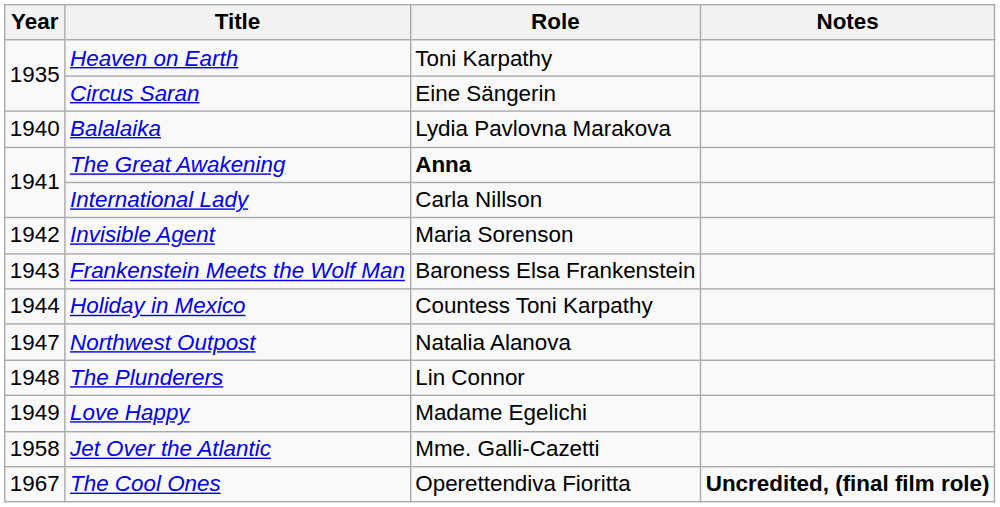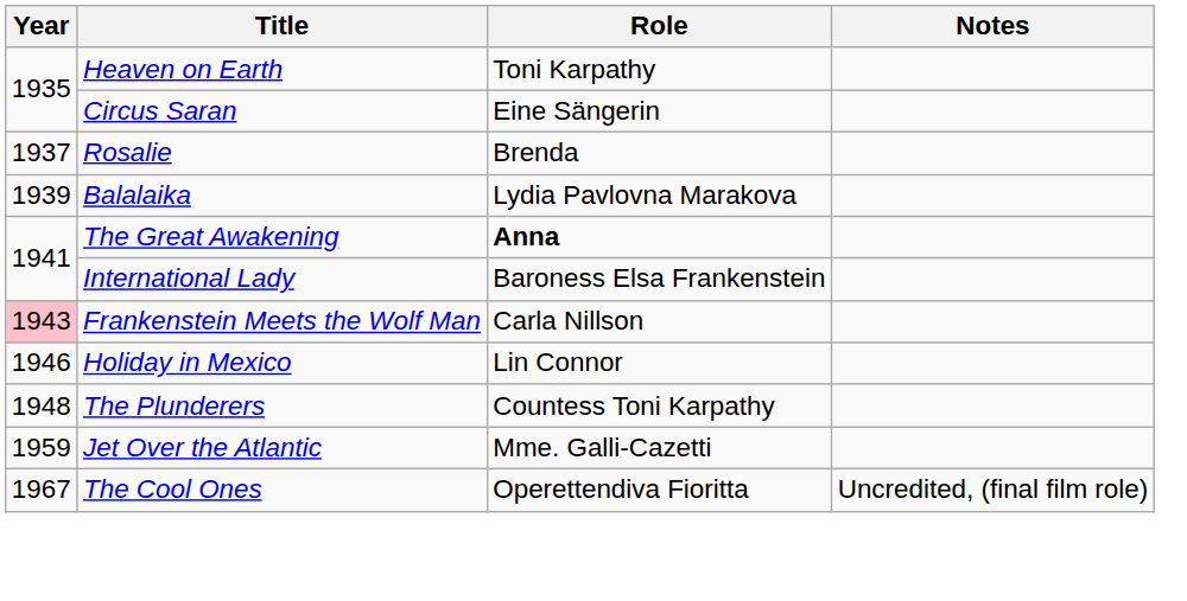+ row: 1937 | Rosalie | Brenda
Balalaika | Year: 1940 -> 1939
International Lady | Role: Carla Nillson -> Baroness Elsa Frankenstein
- row: 1942 | Invisible Agent | Maria Sorenson
Frankenstein Meets the Wolf Man | Year: no background -> pink background
Frankenstein Meets the Wolf Man | Role: Baroness Elsa Frankenstein -> Carla Nillson
Holiday in Mexico | Year: 1944 -> 1946
Holiday in Mexico | Role: Countess Toni Karpathy -> Lin Connor
- row: 1947 | Northwest Outpost | Natalia Alanova
The Plunderers | Role: Lin Connor -> Countess Toni Karpathy
- row: 1949 | Love Happy | Madame Egelichi
Jet Over the Atlantic | Year: 1958 -> 1959
The Cool Ones | Notes: bold -> normal
